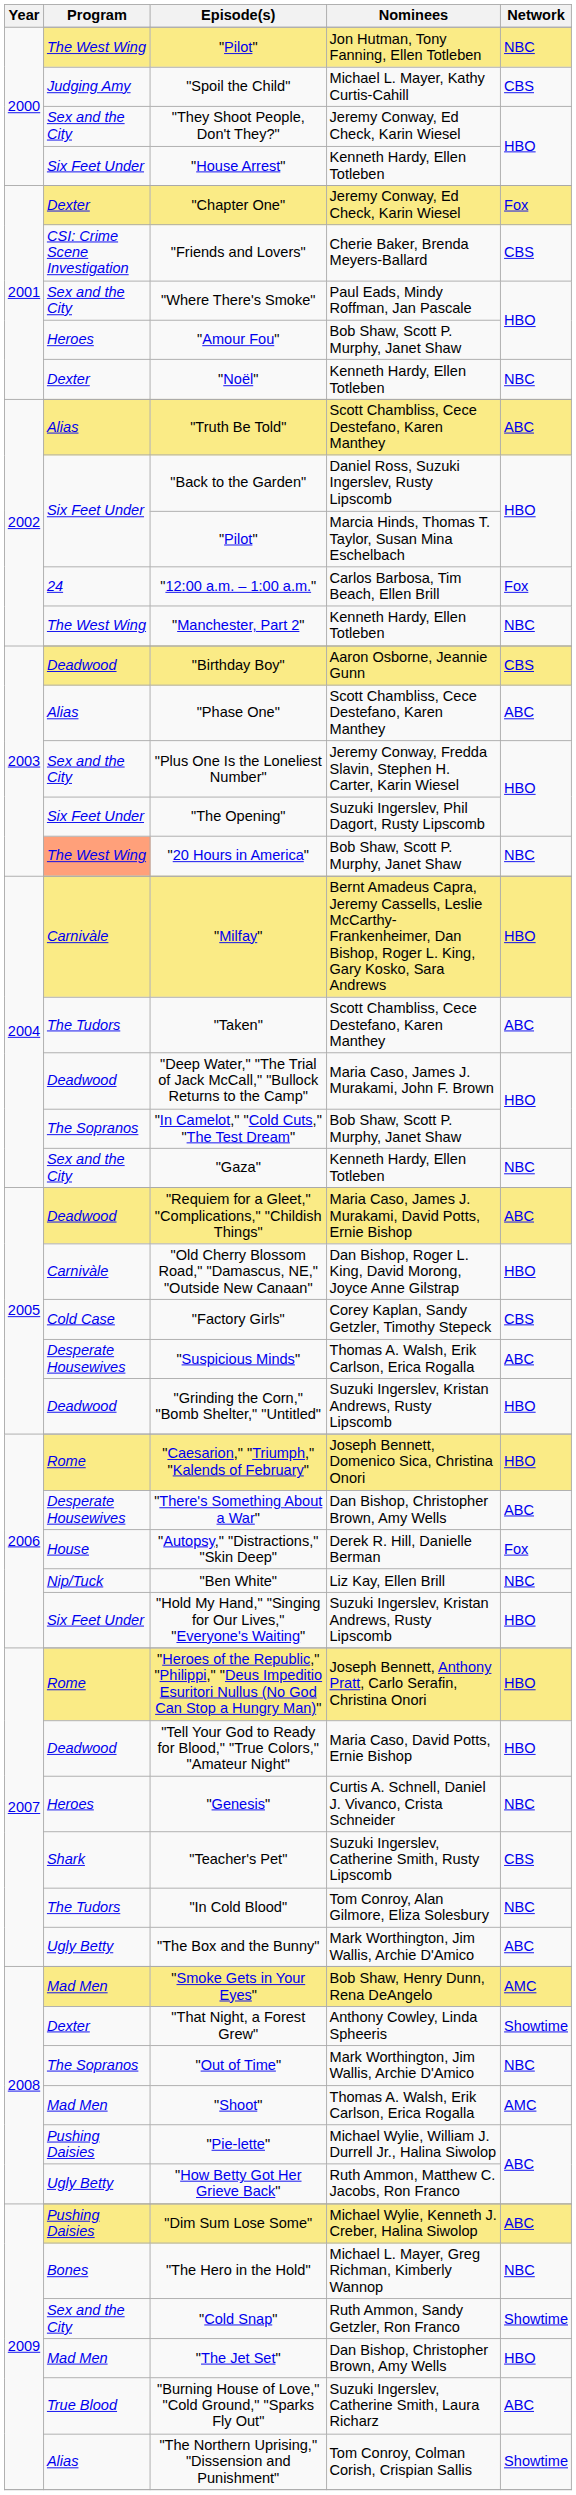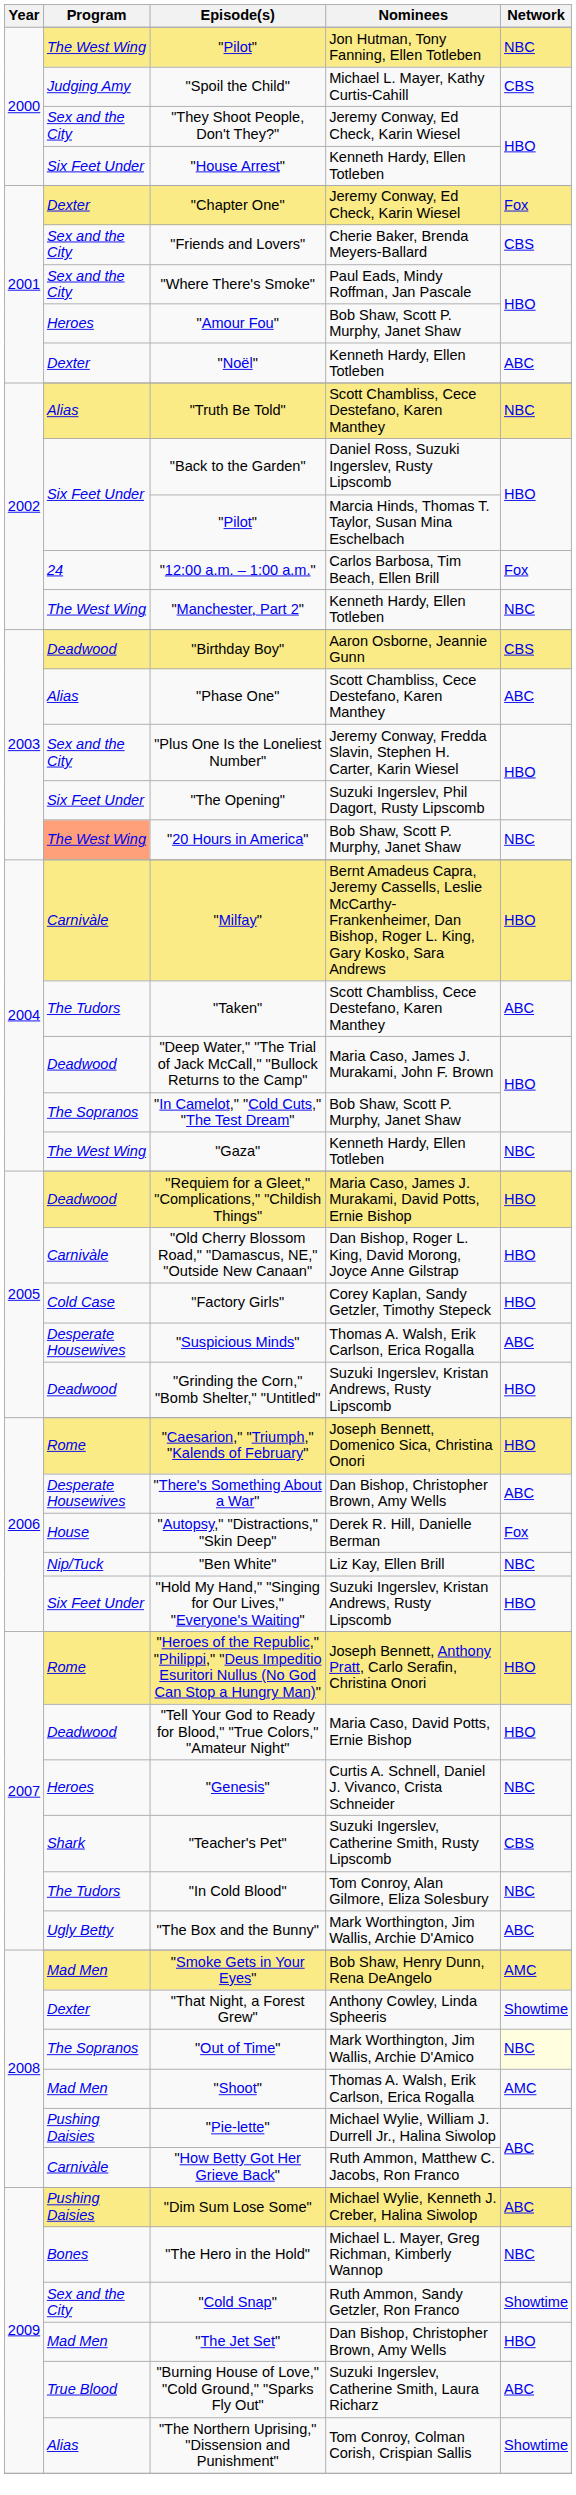"Friends and Lovers" | Program: CSI: Crime Scene Investigation -> Sex and the City
"Noël" | Network: NBC -> ABC
"Truth Be Told" | Network: ABC -> NBC
"Gaza" | Program: Sex and the City -> The West Wing
"Requiem for a Gleet," "Complications," "Childish Things" | Network: ABC -> HBO
"Factory Girls" | Network: CBS -> HBO
"Out of Time" | Network: no background -> lightyellow background
"How Betty Got Her Grieve Back" | Program: Ugly Betty -> Carnivàle
